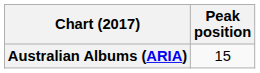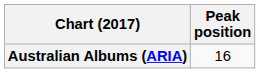Australian Albums (ARIA) | Peak position: 15 -> 16
